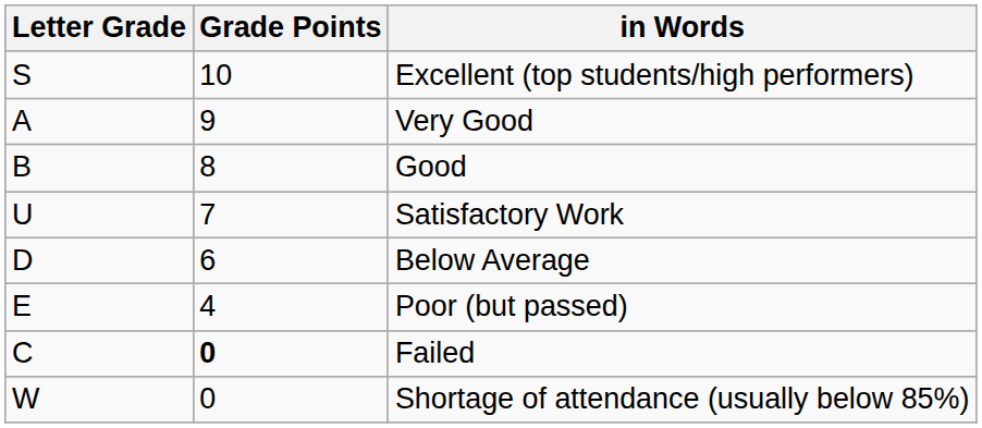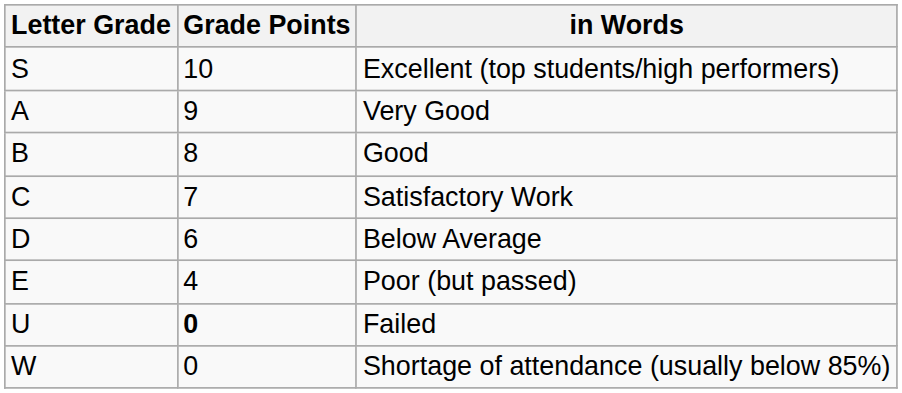Satisfactory Work | Letter Grade: U -> C
Failed | Letter Grade: C -> U
